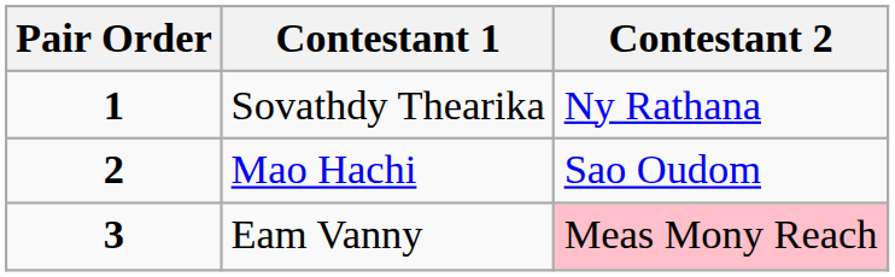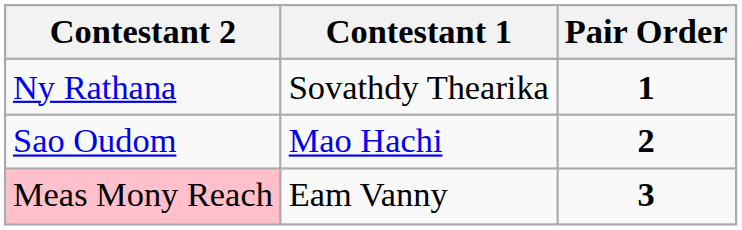columns swapped: Pair Order <-> Contestant 2
